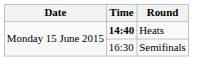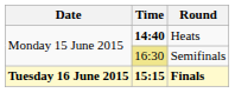Semifinals | Time: no background -> khaki background
+ row: Tuesday 16 June 2015 | 15:15 | Finals
